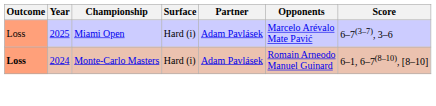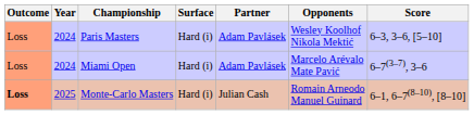+ row: Loss | 2024 | Paris Masters | Hard (i) | Adam Pavlásek | Wesley Koolhof Nikola Mektić | 6–3, 3–6, [5–10]
Miami Open | Year: 2025 -> 2024
Monte-Carlo Masters | Year: 2024 -> 2025
Monte-Carlo Masters | Partner: Adam Pavlásek -> Julian Cash
